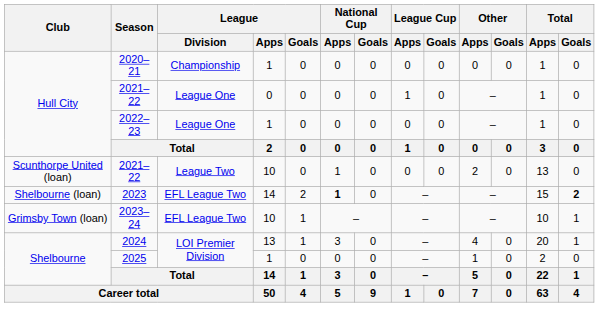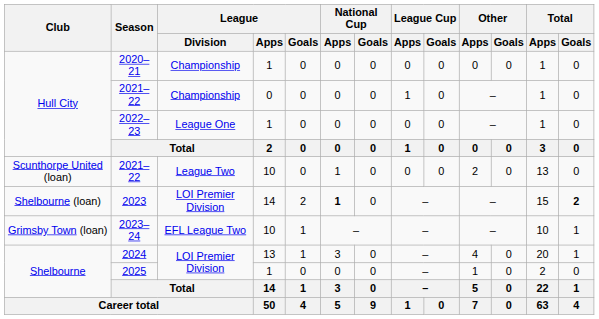Hull City / 2021–22 | League / Division: League One -> Championship
2023 | League / Division: EFL League Two -> LOI Premier Division
